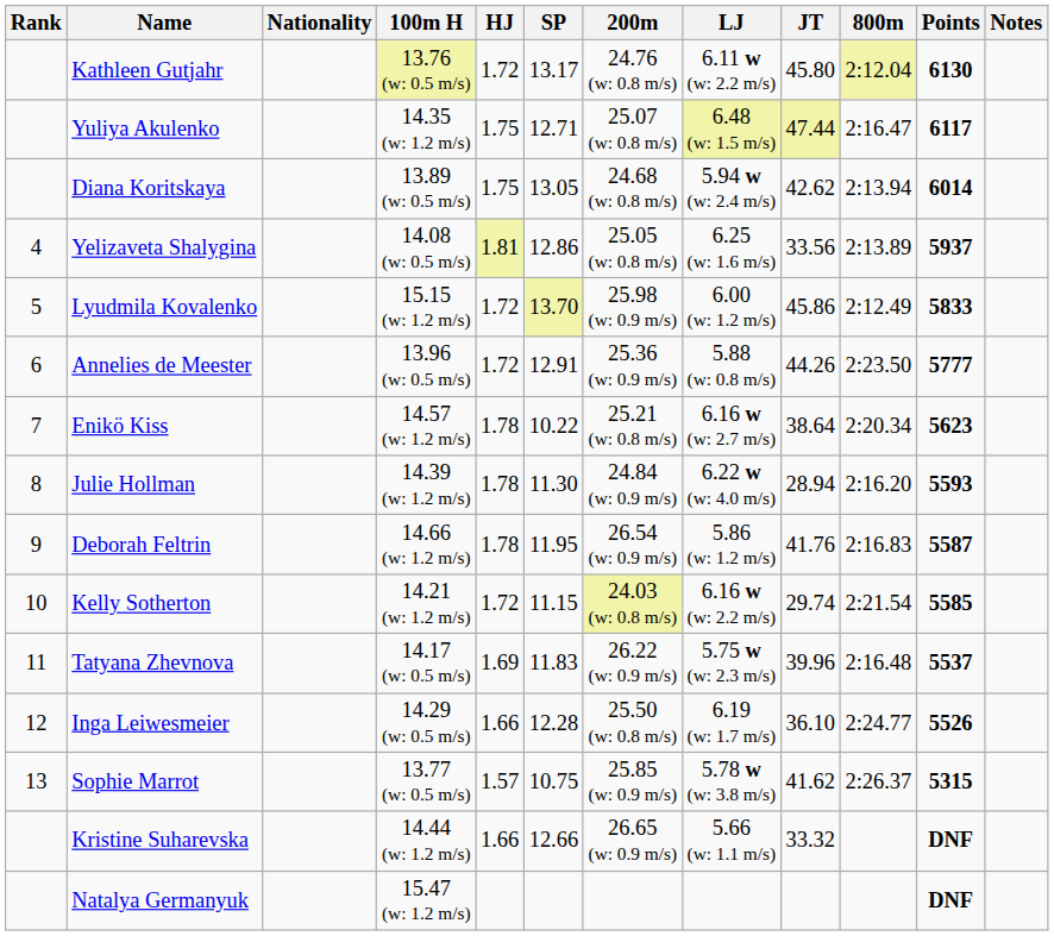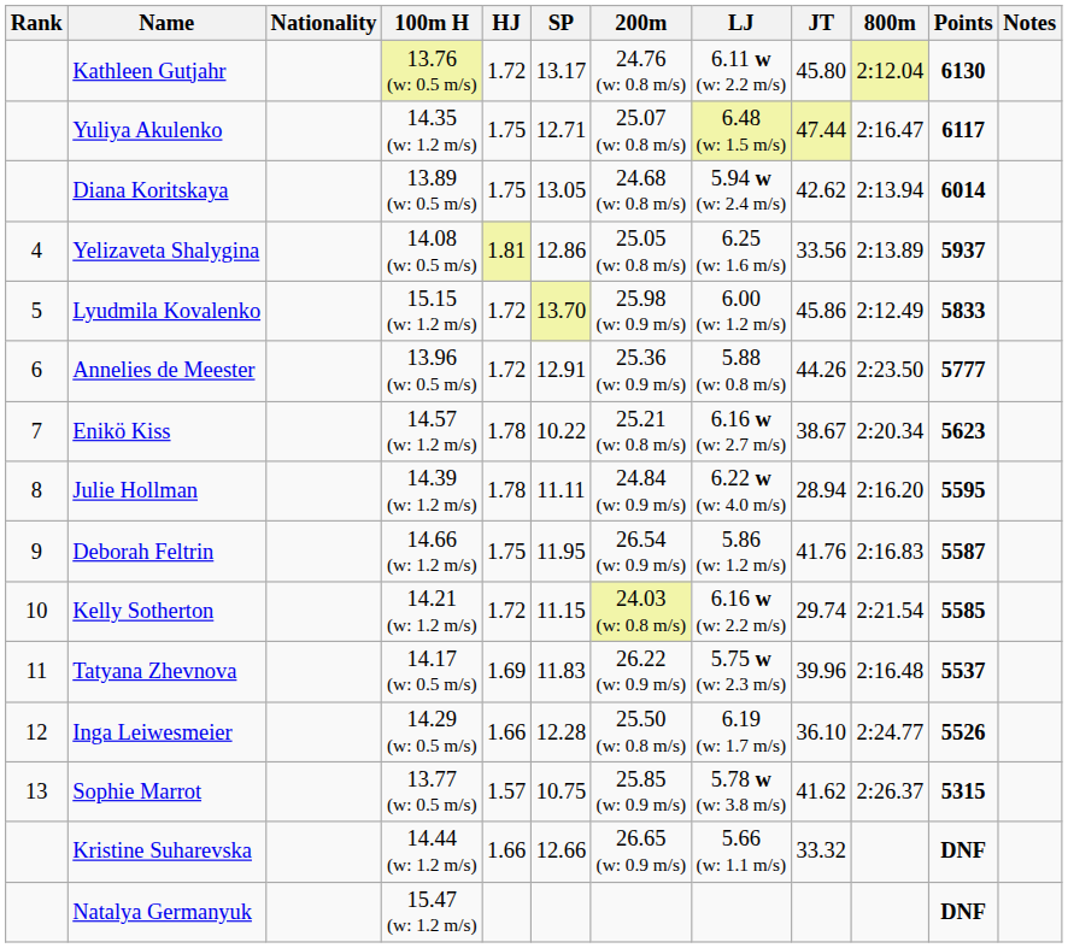Enikö Kiss | JT: 38.64 -> 38.67
Julie Hollman | SP: 11.30 -> 11.11
Julie Hollman | Points: 5593 -> 5595
Deborah Feltrin | HJ: 1.78 -> 1.75
